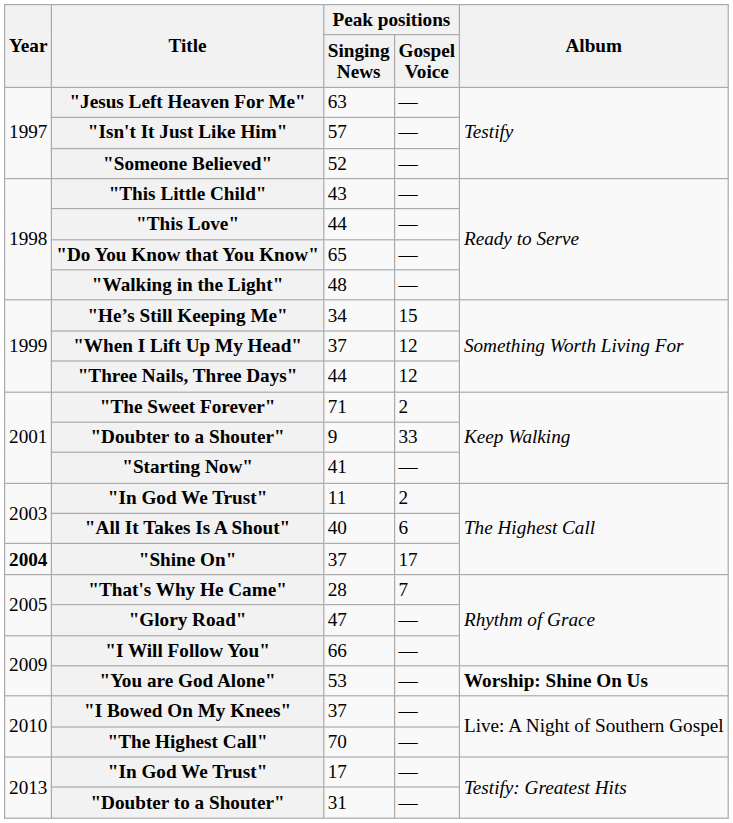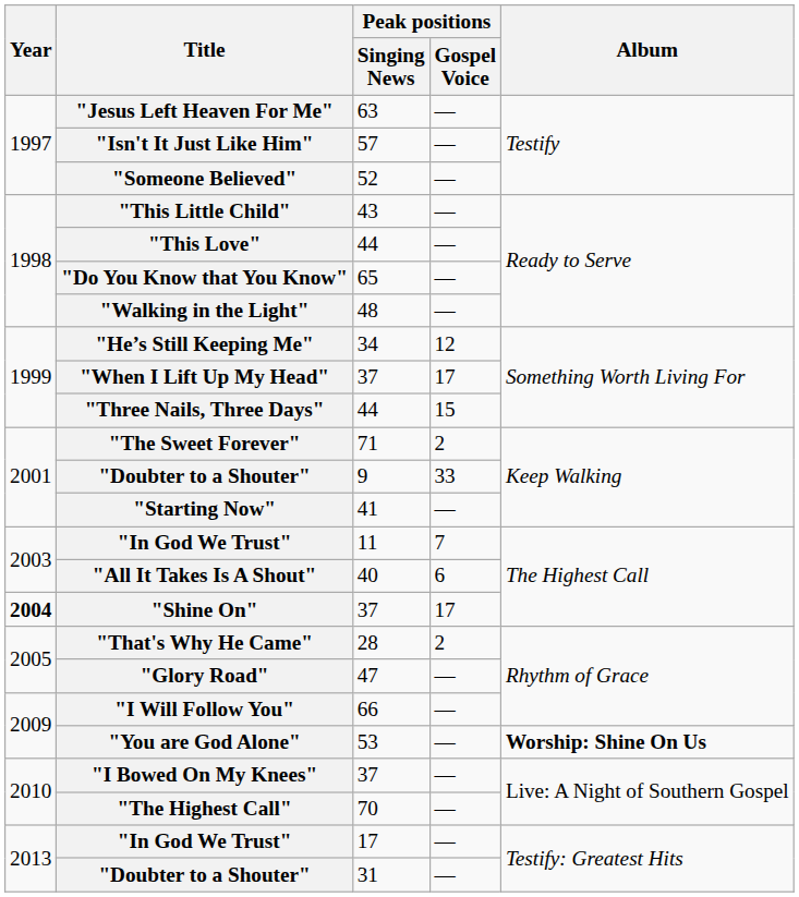"He’s Still Keeping Me" | Peak positions / Gospel Voice: 15 -> 12
"When I Lift Up My Head" | Peak positions / Gospel Voice: 12 -> 17
"Three Nails, Three Days" | Peak positions / Gospel Voice: 12 -> 15
"In God We Trust" / 11 | Peak positions / Gospel Voice: 2 -> 7
"That's Why He Came" | Peak positions / Gospel Voice: 7 -> 2
